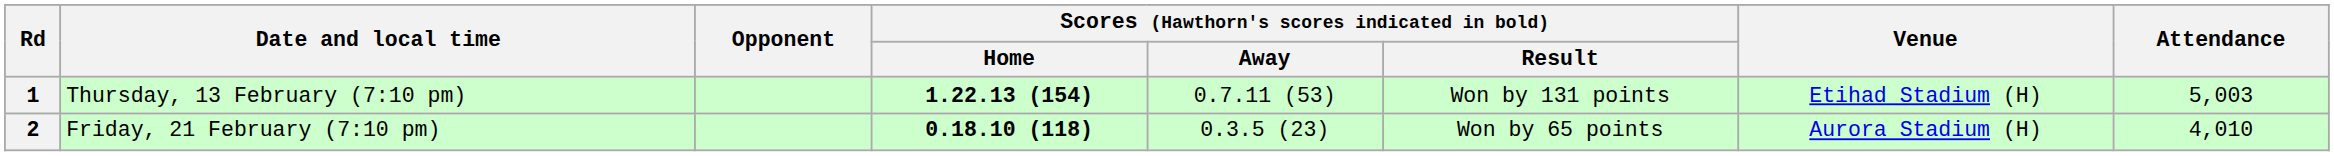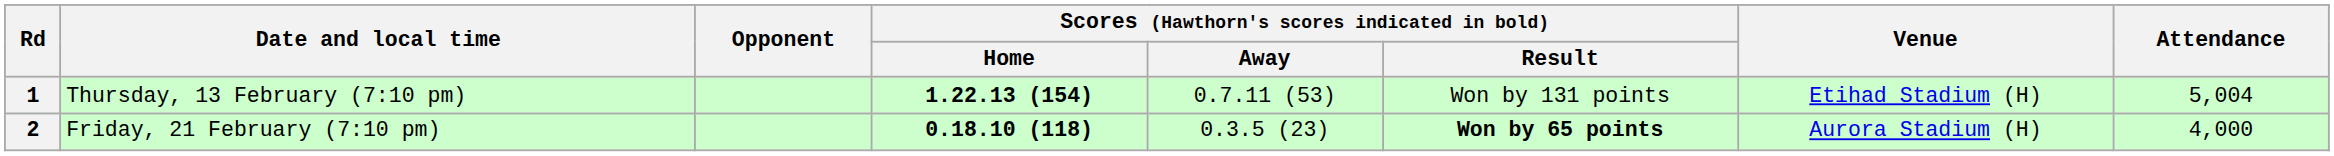1 | Attendance: 5,003 -> 5,004
2 | Scores (Hawthorn's scores indicated in bold) / Result: normal -> bold
2 | Attendance: 4,010 -> 4,000
